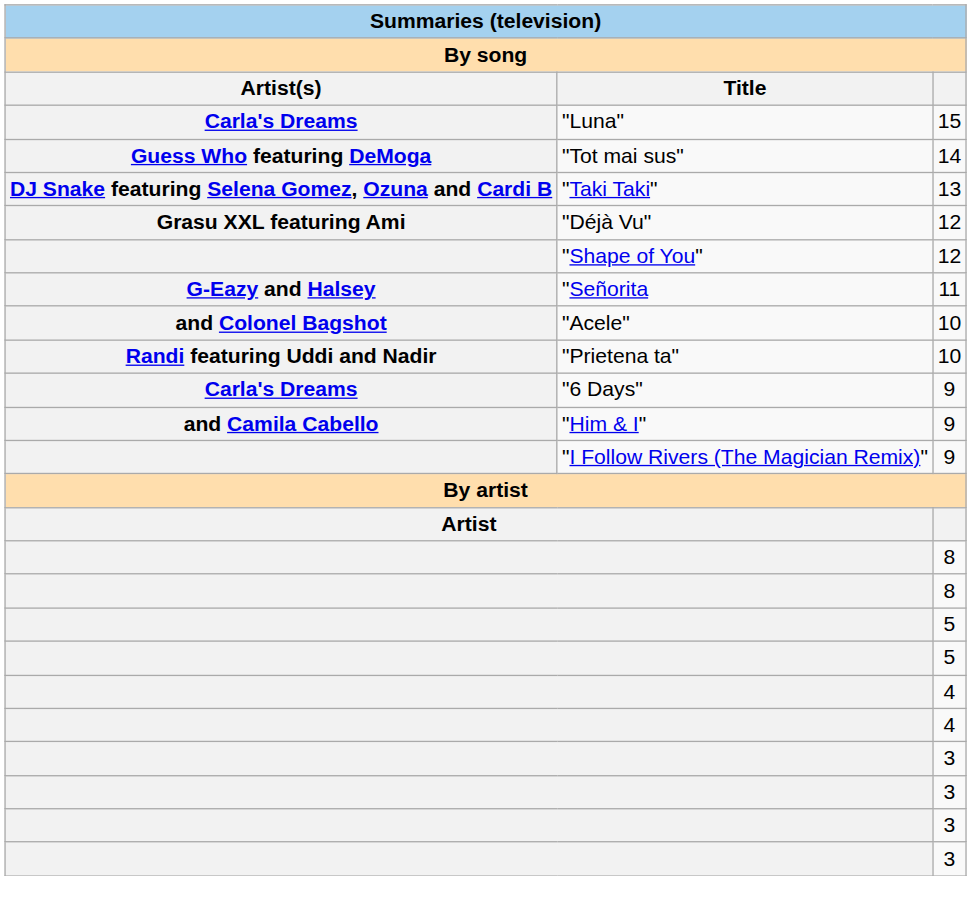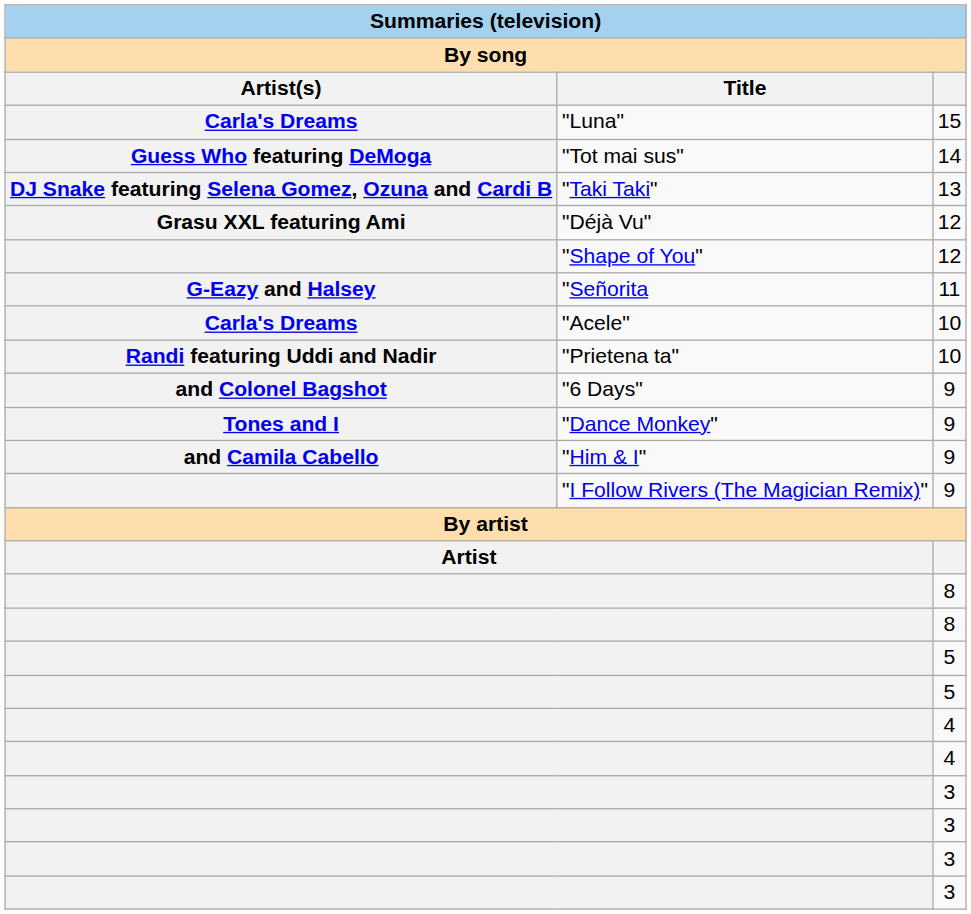"Acele" | Artist(s): and Colonel Bagshot -> Carla's Dreams
"6 Days" | Artist(s): Carla's Dreams -> and Colonel Bagshot
+ row: Tones and I | "Dance Monkey" | 9
